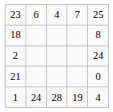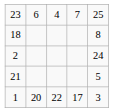21 | column 5: 0 -> 5
1 | column 2: 24 -> 20
1 | column 3: 28 -> 22
1 | column 4: 19 -> 17
1 | column 5: 4 -> 3
